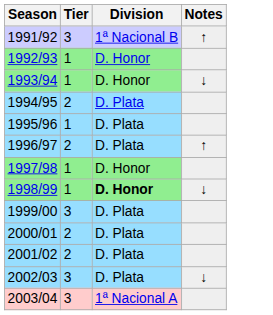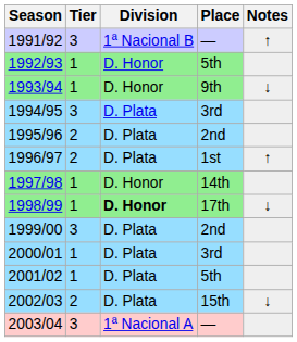+ column: Place | — | 5th | 9th | 3rd | 2nd | 1st | 14th | 17th | 2nd | 3rd | 5th | 15th | —
1994/95 | Tier: 2 -> 3
1995/96 | Tier: 1 -> 2
2000/01 | Tier: 2 -> 1
2001/02 | Tier: 2 -> 1
2002/03 | Tier: 3 -> 2
